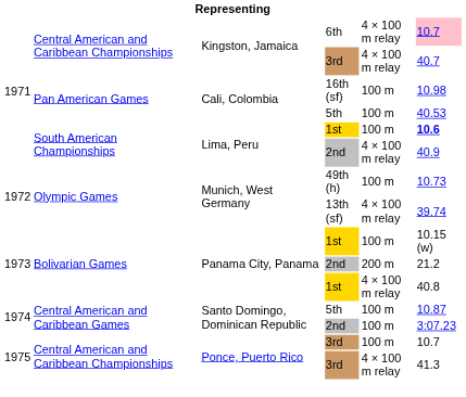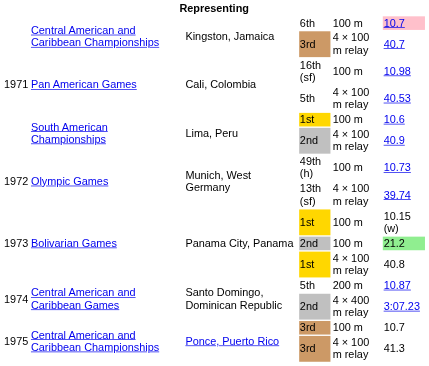6th | column 5: 4 × 100 m relay -> 100 m
Cali, Colombia / 5th | column 5: 100 m -> 4 × 100 m relay
Lima, Peru / 1st | column 6: bold -> normal
Panama City, Panama / 2nd | column 5: 200 m -> 100 m
Panama City, Panama / 2nd | column 6: no background -> lightgreen background
Santo Domingo, Dominican Republic / 5th | column 5: 100 m -> 200 m
Santo Domingo, Dominican Republic / 2nd | column 5: 100 m -> 4 × 400 m relay
